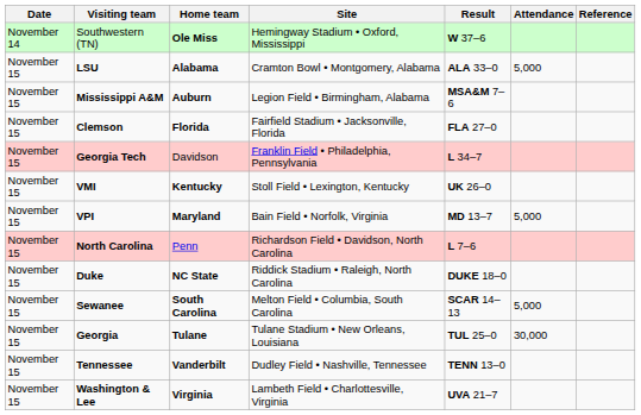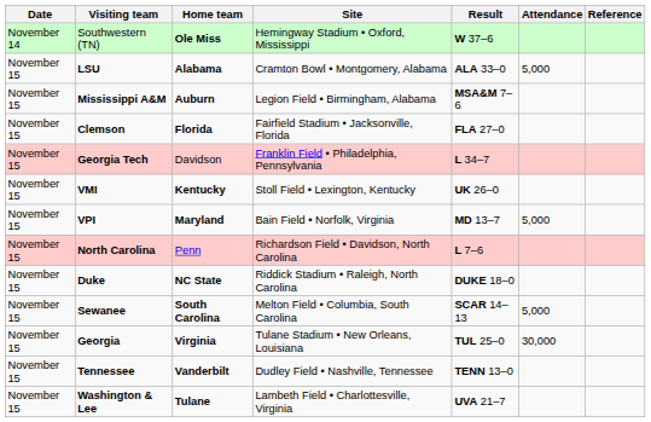Georgia | Home team: Tulane -> Virginia
Washington & Lee | Home team: Virginia -> Tulane
